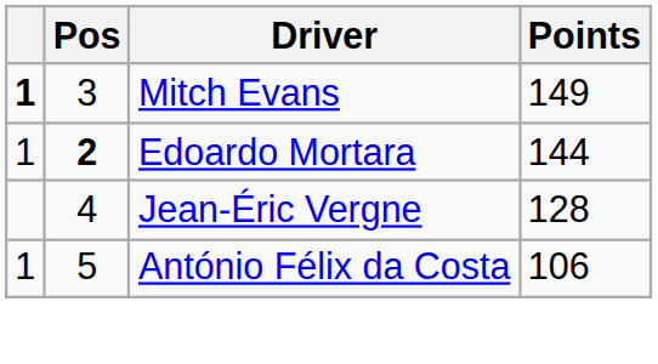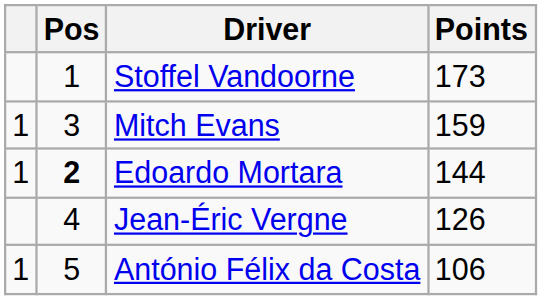+ row: 1 | Stoffel Vandoorne | 173
Mitch Evans | column 1: bold -> normal
Mitch Evans | Points: 149 -> 159
Jean-Éric Vergne | Points: 128 -> 126
